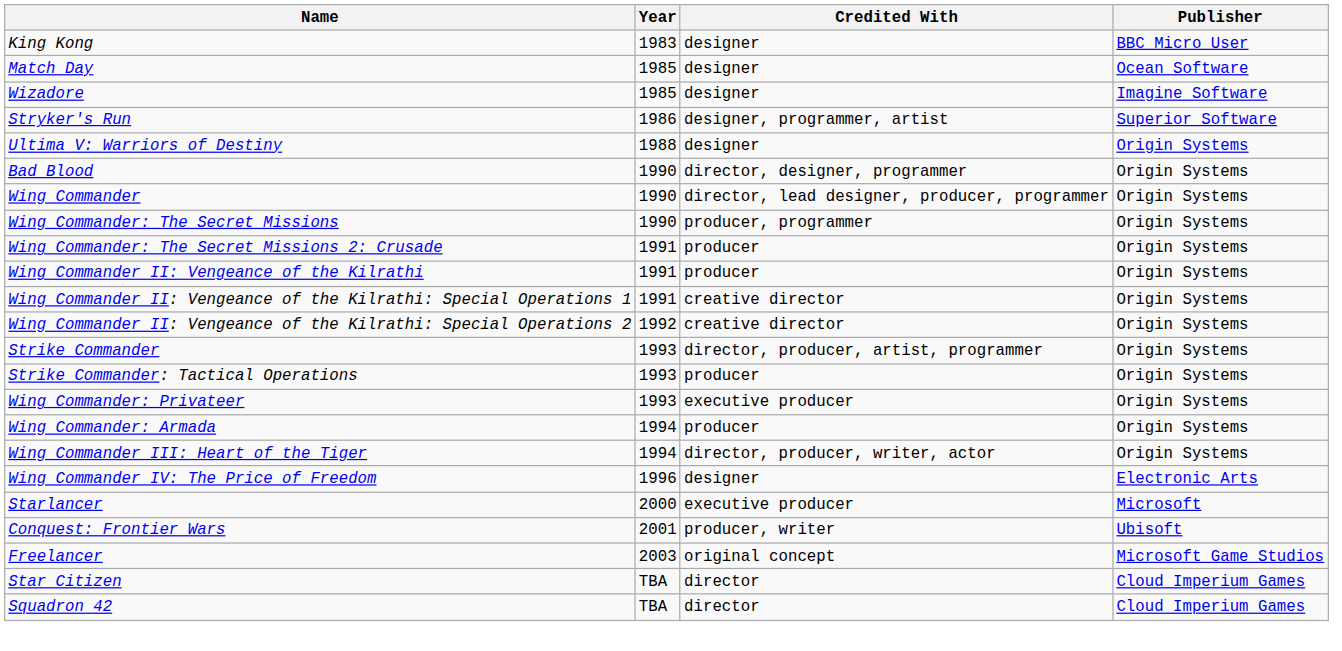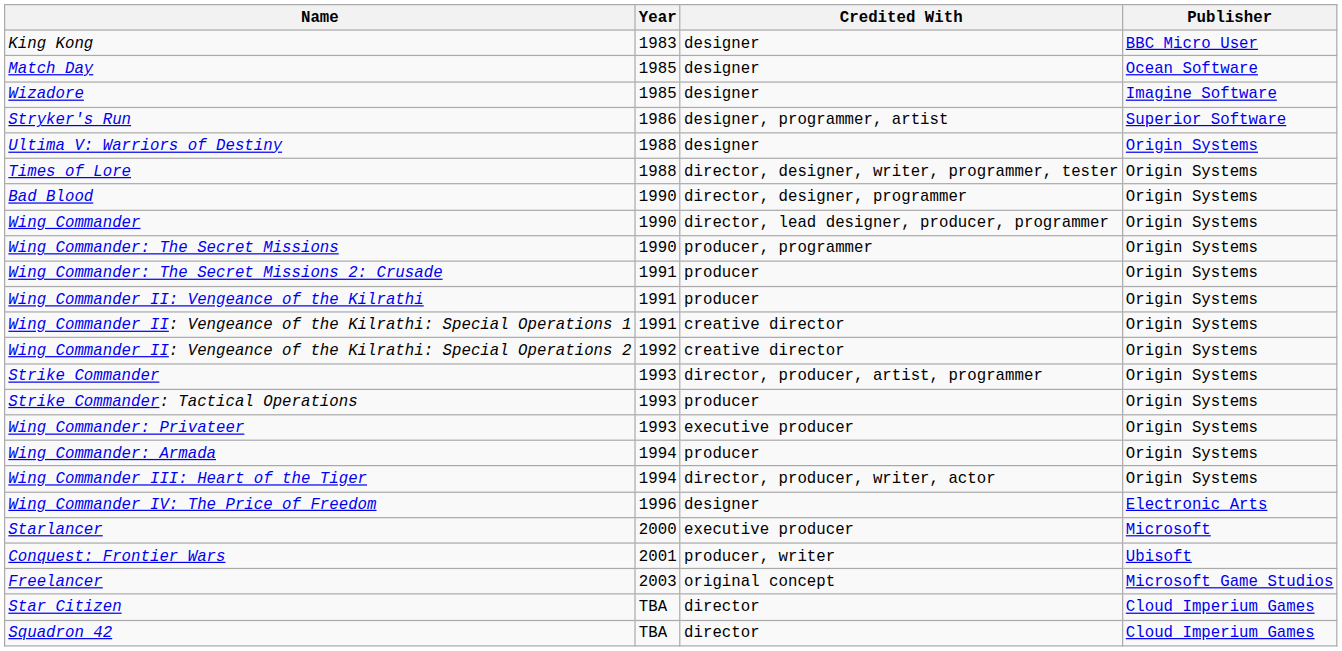+ row: Times of Lore | 1988 | director, designer, writer, programmer, tester | Origin Systems
